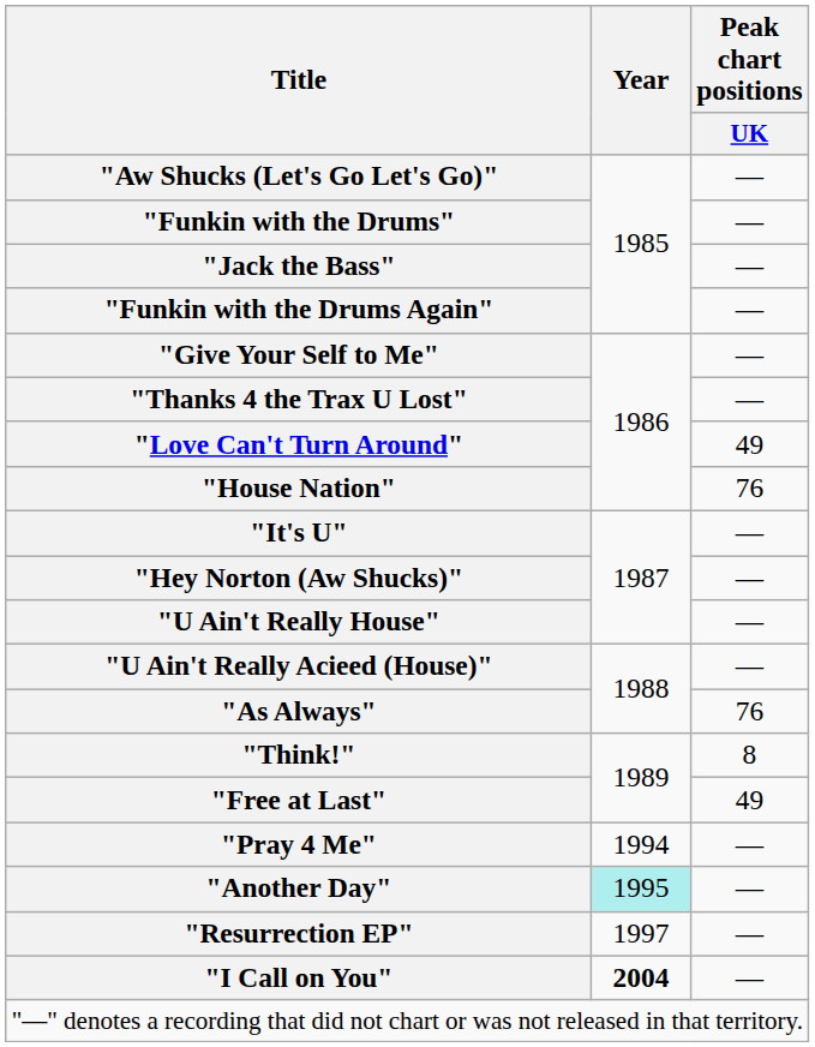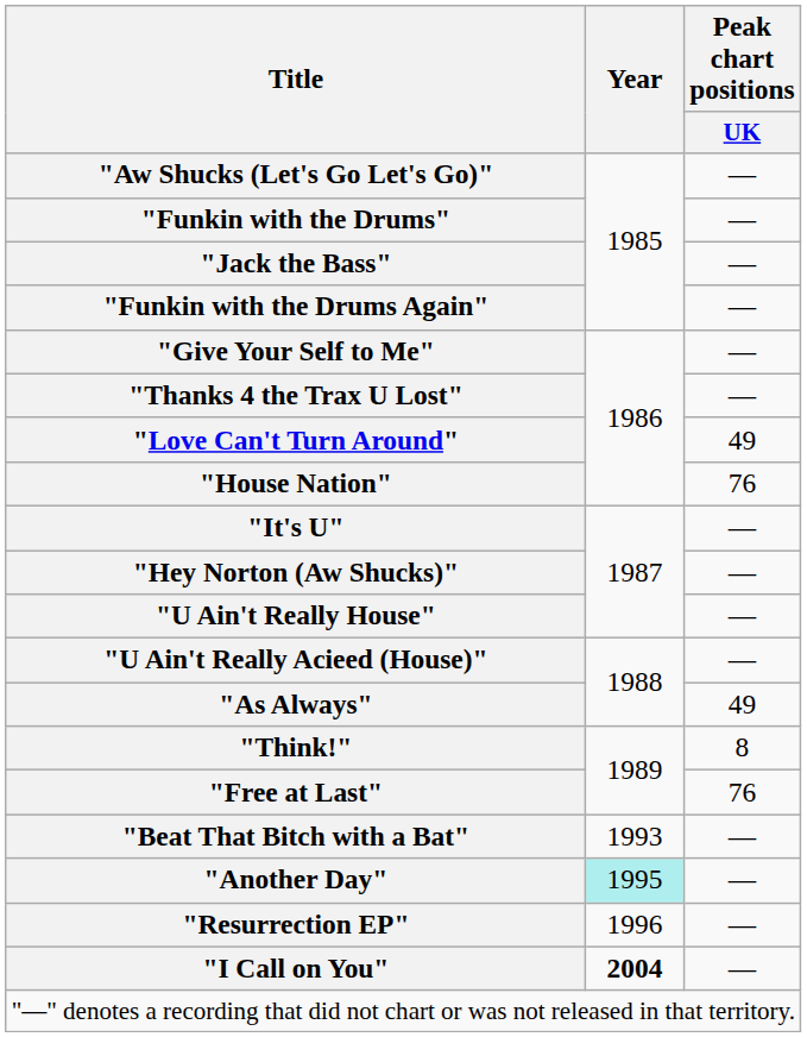"As Always" | Peak chart positions / UK: 76 -> 49
"Free at Last" | Peak chart positions / UK: 49 -> 76
+ row: "Beat That Bitch with a Bat" | 1993 | —
- row: "Pray 4 Me" | 1994 | —
"Resurrection EP" | Year: 1997 -> 1996
